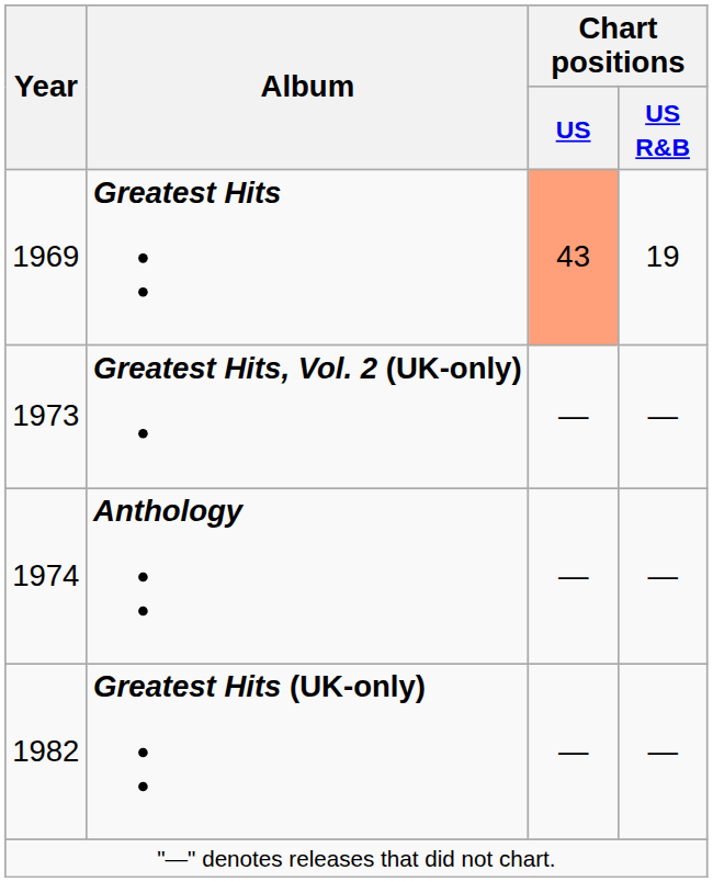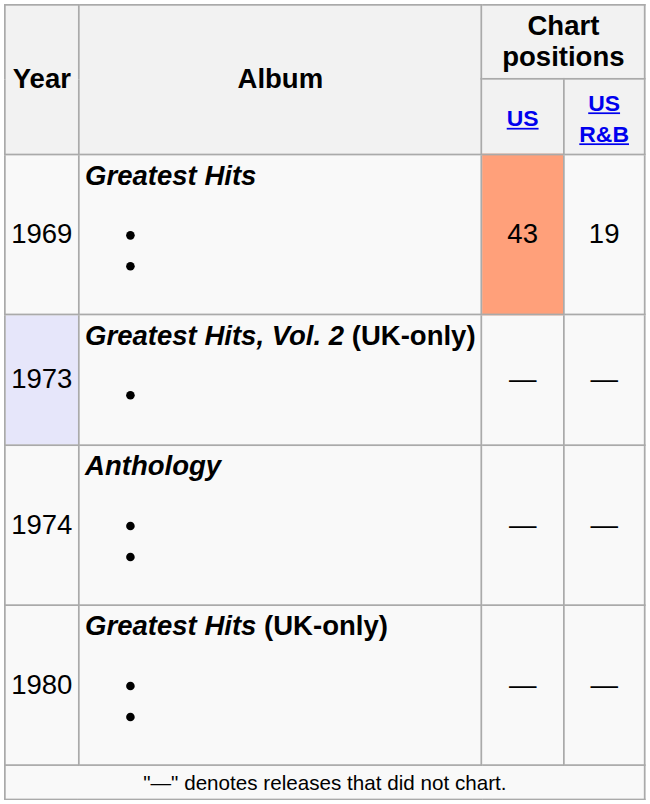Greatest Hits, Vol. 2 (UK-only) | Year: no background -> lavender background
Greatest Hits (UK-only) | Year: 1982 -> 1980
